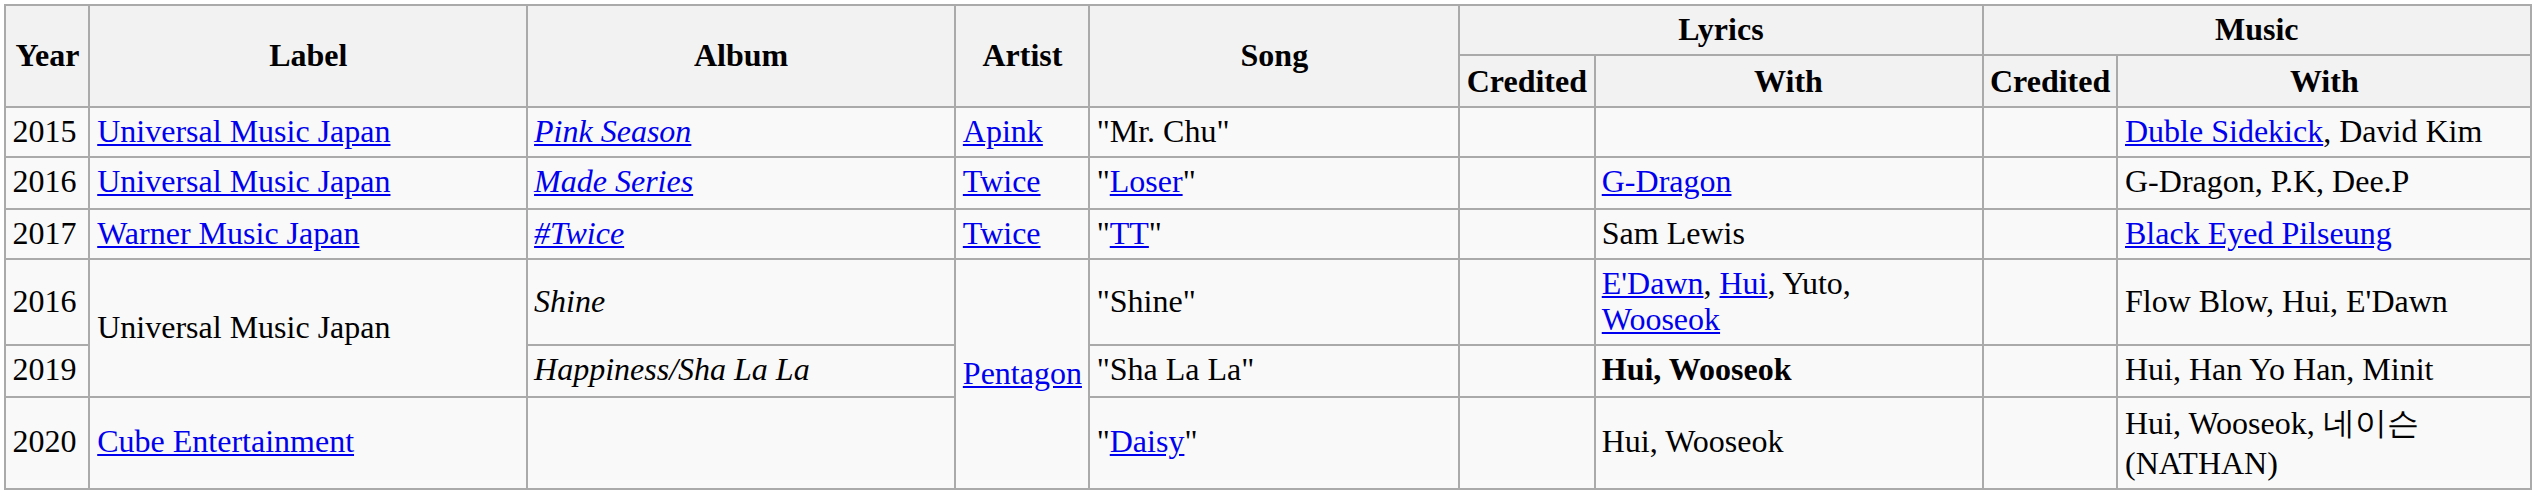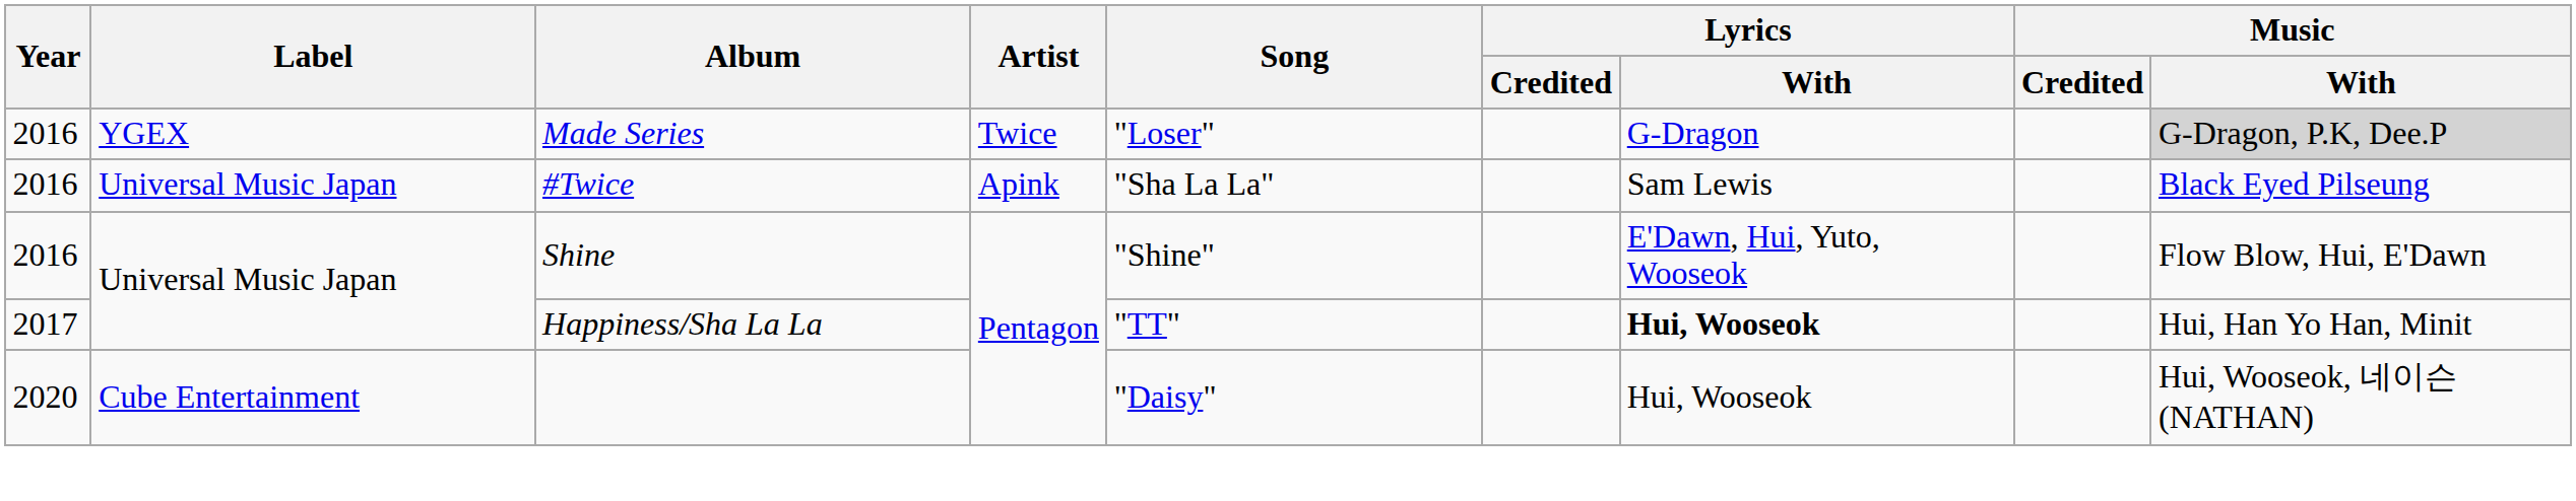- row: 2015 | Universal Music Japan | Pink Season | Apink | "Mr. Chu" | Duble Sidekick, David Kim
Made Series | Label: Universal Music Japan -> YGEX
Made Series | Music / With: no background -> lightgrey background
#Twice | Year: 2017 -> 2016
#Twice | Label: Warner Music Japan -> Universal Music Japan
#Twice | Artist: Twice -> Apink
#Twice | Song: "TT" -> "Sha La La"
Happiness/Sha La La | Year: 2019 -> 2017
Happiness/Sha La La | Song: "Sha La La" -> "TT"
